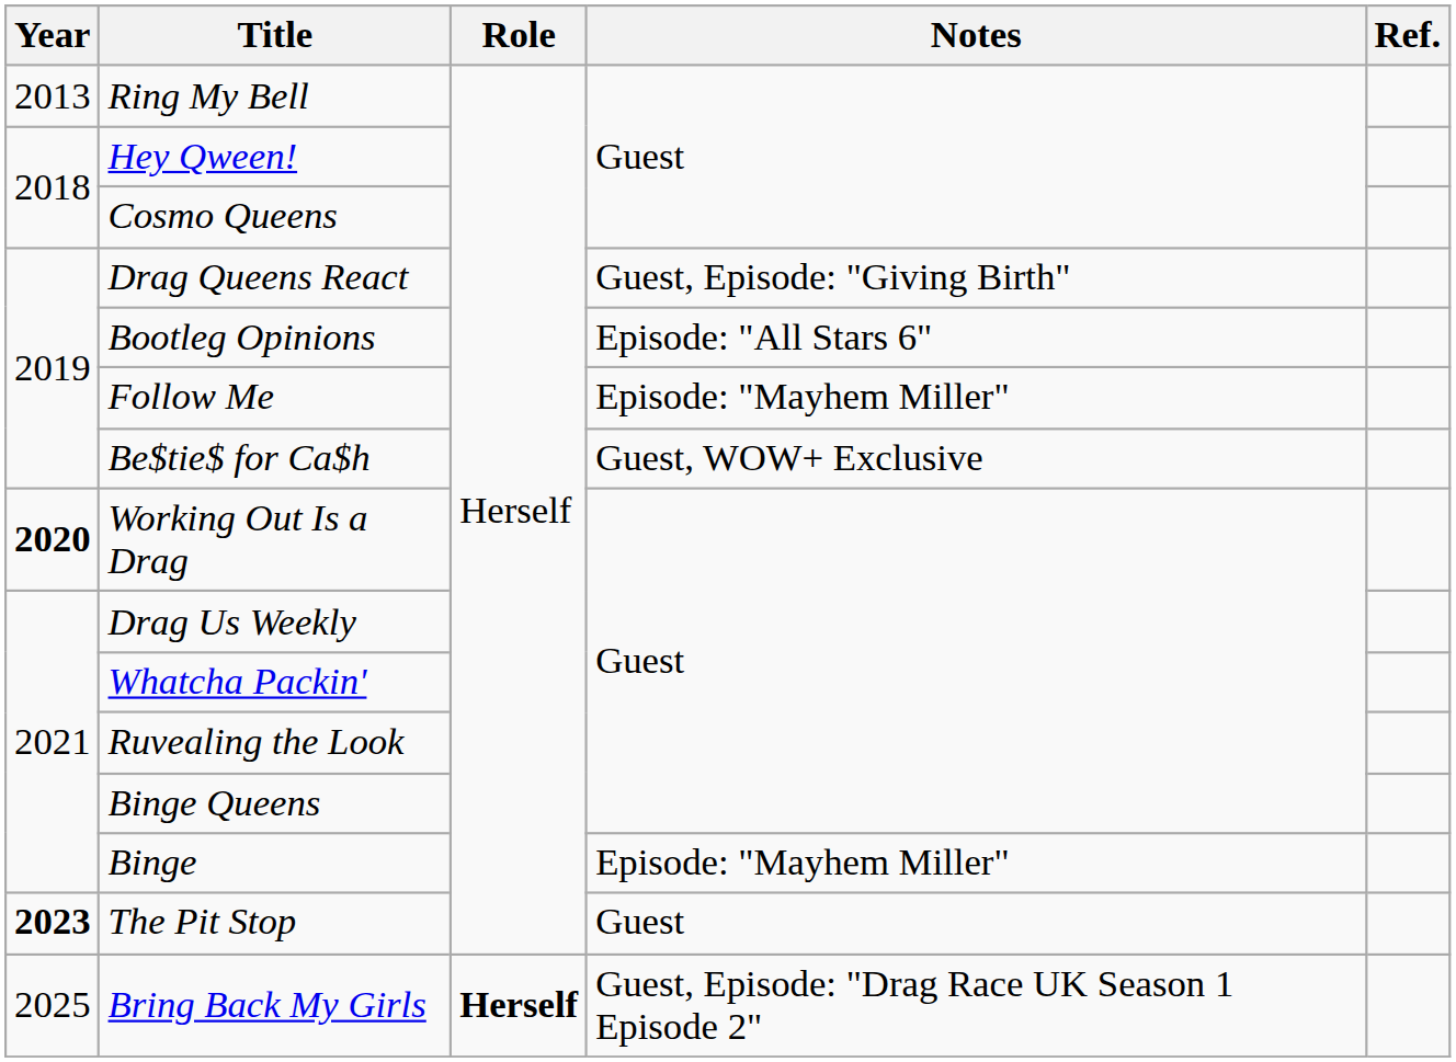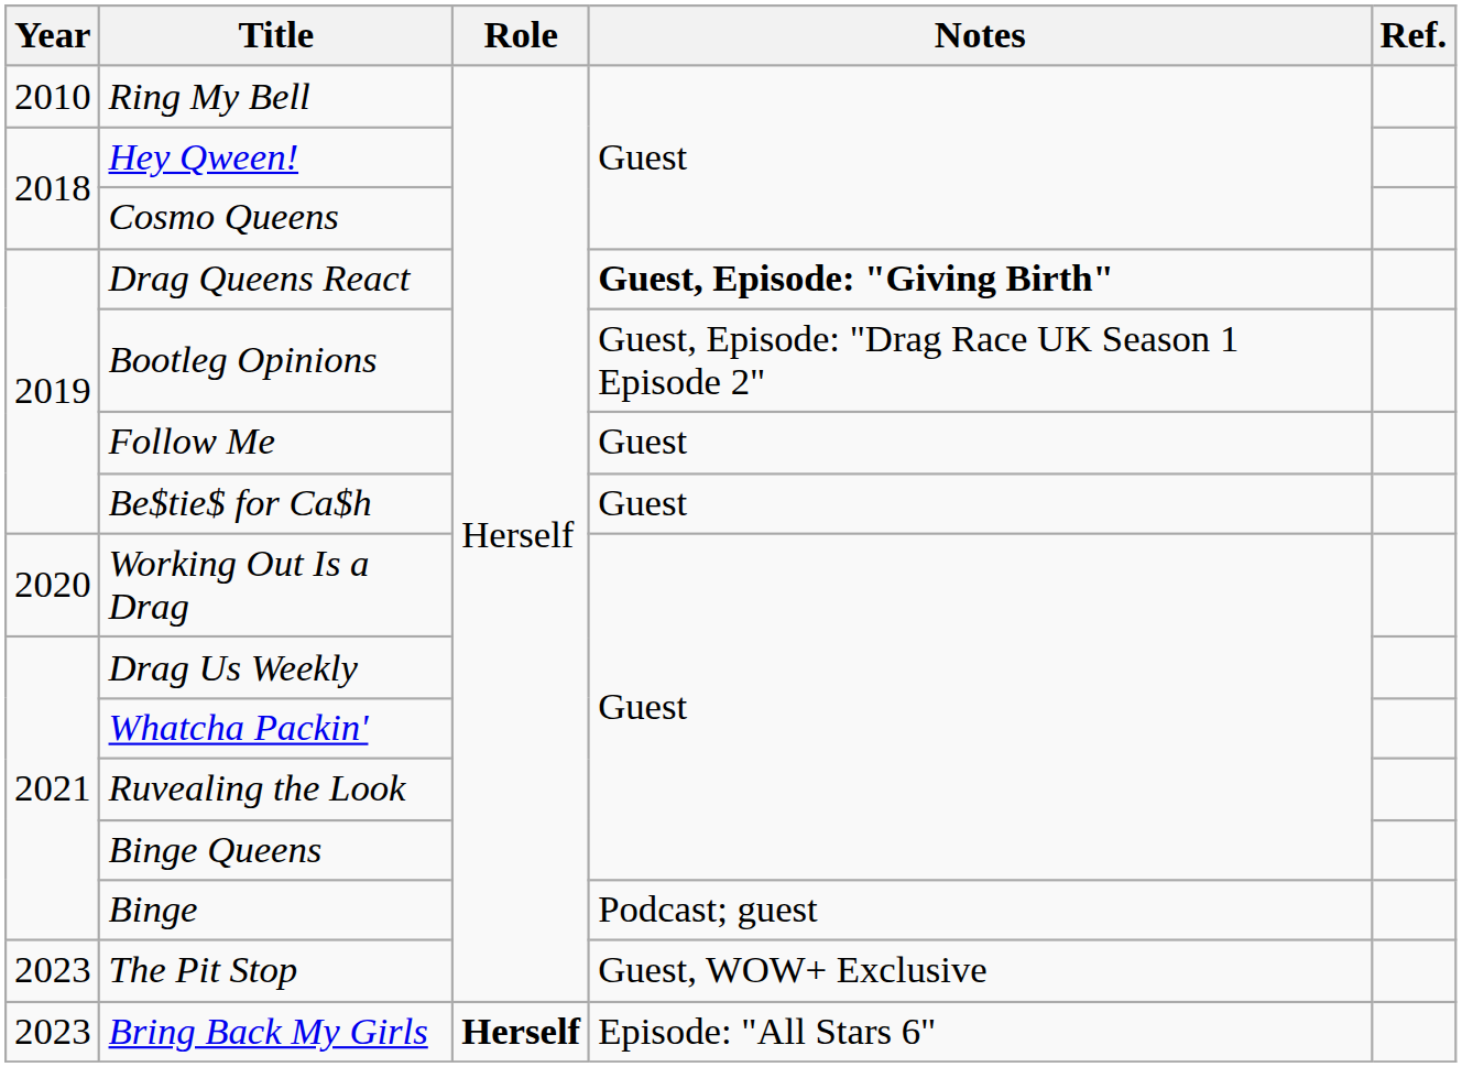Ring My Bell | Year: 2013 -> 2010
Drag Queens React | Notes: normal -> bold
Bootleg Opinions | Notes: Episode: "All Stars 6" -> Guest, Episode: "Drag Race UK Season 1 Episode 2"
Follow Me | Notes: Episode: "Mayhem Miller" -> Guest
Be$tie$ for Ca$h | Notes: Guest, WOW+ Exclusive -> Guest
Working Out Is a Drag | Year: bold -> normal
Binge | Notes: Episode: "Mayhem Miller" -> Podcast; guest
The Pit Stop | Year: bold -> normal
The Pit Stop | Notes: Guest -> Guest, WOW+ Exclusive
Bring Back My Girls | Year: 2025 -> 2023
Bring Back My Girls | Notes: Guest, Episode: "Drag Race UK Season 1 Episode 2" -> Episode: "All Stars 6"
